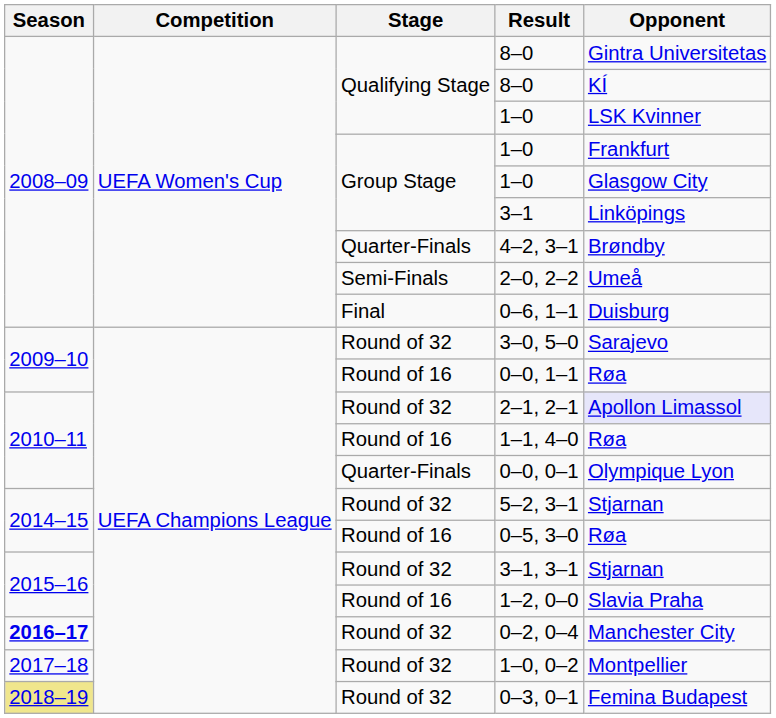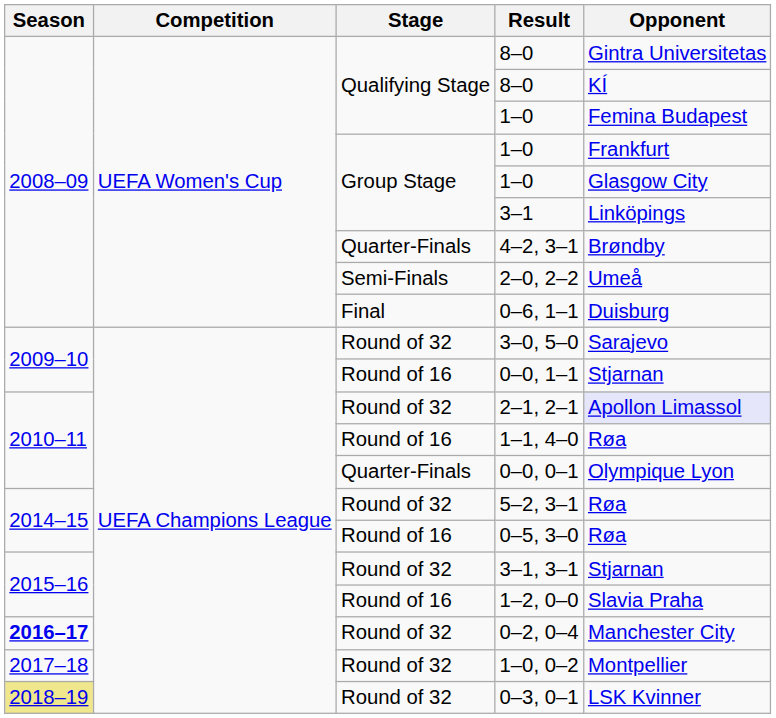Qualifying Stage / 1–0 | Opponent: LSK Kvinner -> Femina Budapest
0–0, 1–1 | Opponent: Røa -> Stjarnan
5–2, 3–1 | Opponent: Stjarnan -> Røa
0–3, 0–1 | Opponent: Femina Budapest -> LSK Kvinner
